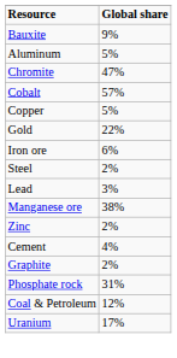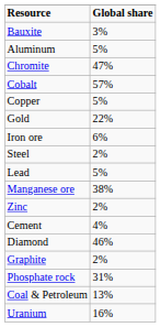Bauxite | Global share: 9% -> 3%
Lead | Global share: 3% -> 5%
+ row: Diamond | 46%
Coal & Petroleum | Global share: 12% -> 13%
Uranium | Global share: 17% -> 16%
